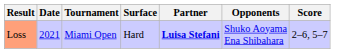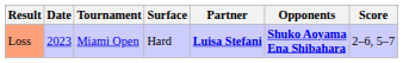Loss | Date: 2021 -> 2023
Loss | Opponents: normal -> bold
